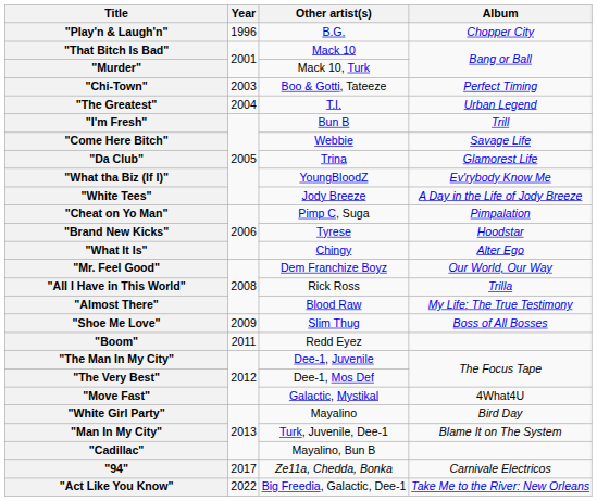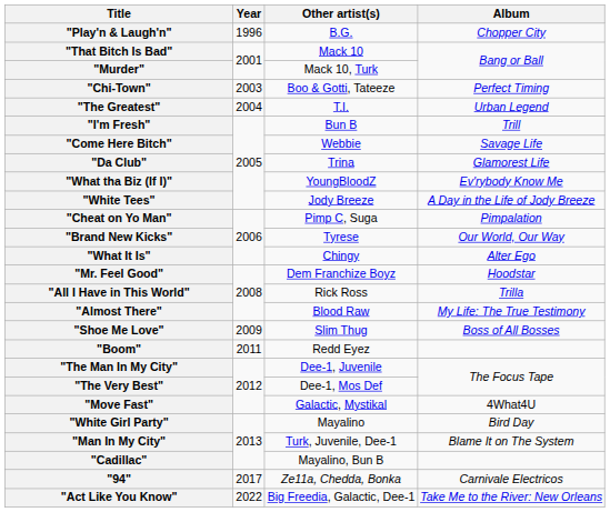"Brand New Kicks" | Album: Hoodstar -> Our World, Our Way
"Mr. Feel Good" | Album: Our World, Our Way -> Hoodstar
